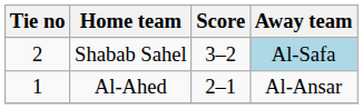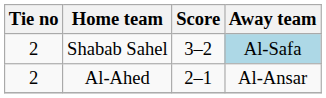Al-Ahed | Tie no: 1 -> 2
